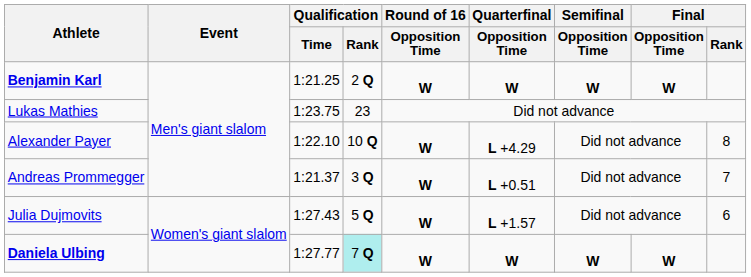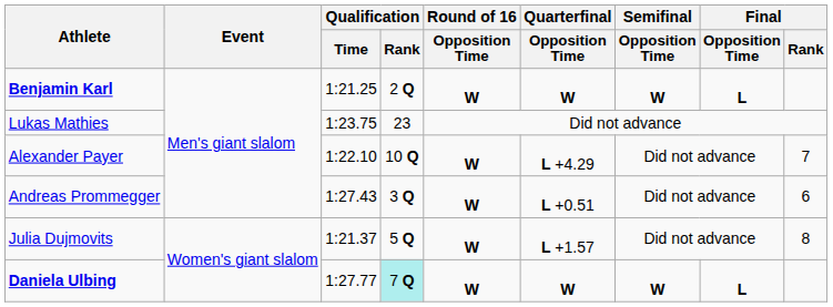Benjamin Karl | Final / Opposition Time: W -> L
Alexander Payer | Final / Rank: 8 -> 7
Andreas Prommegger | Qualification / Time: 1:21.37 -> 1:27.43
Andreas Prommegger | Final / Rank: 7 -> 6
Julia Dujmovits | Qualification / Time: 1:27.43 -> 1:21.37
Julia Dujmovits | Final / Rank: 6 -> 8
Daniela Ulbing | Final / Opposition Time: W -> L
